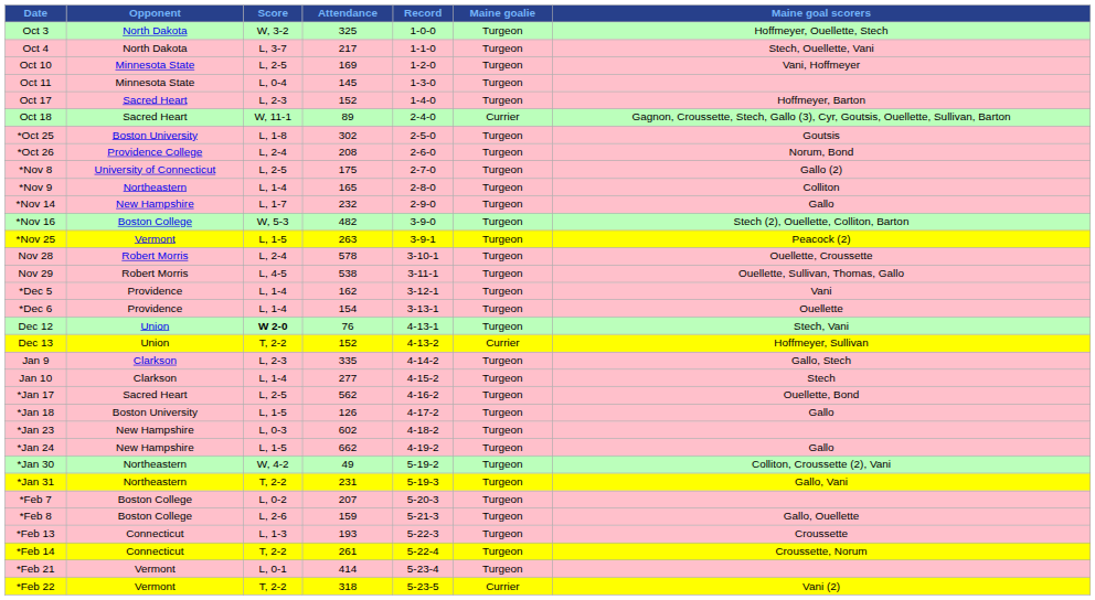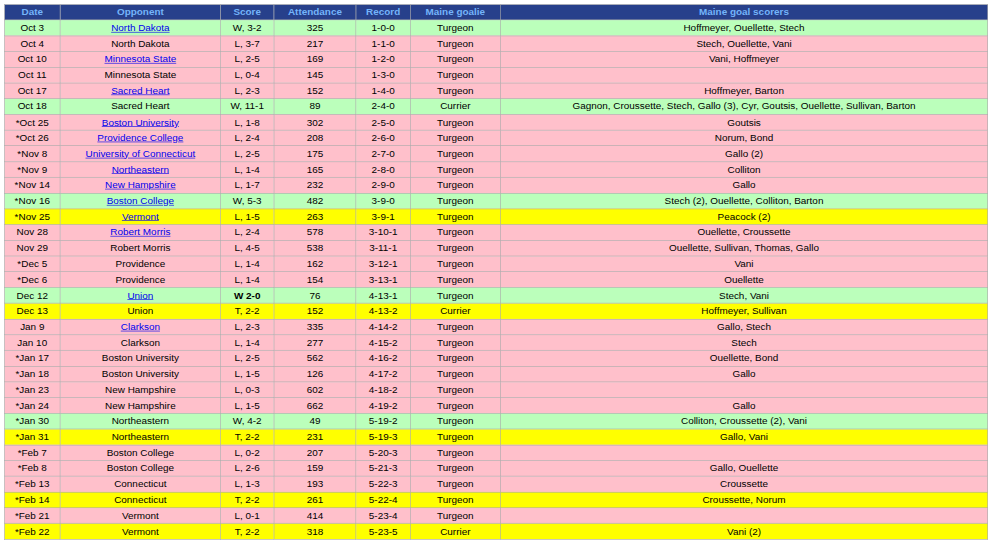*Jan 17 | Opponent: Sacred Heart -> Boston University
